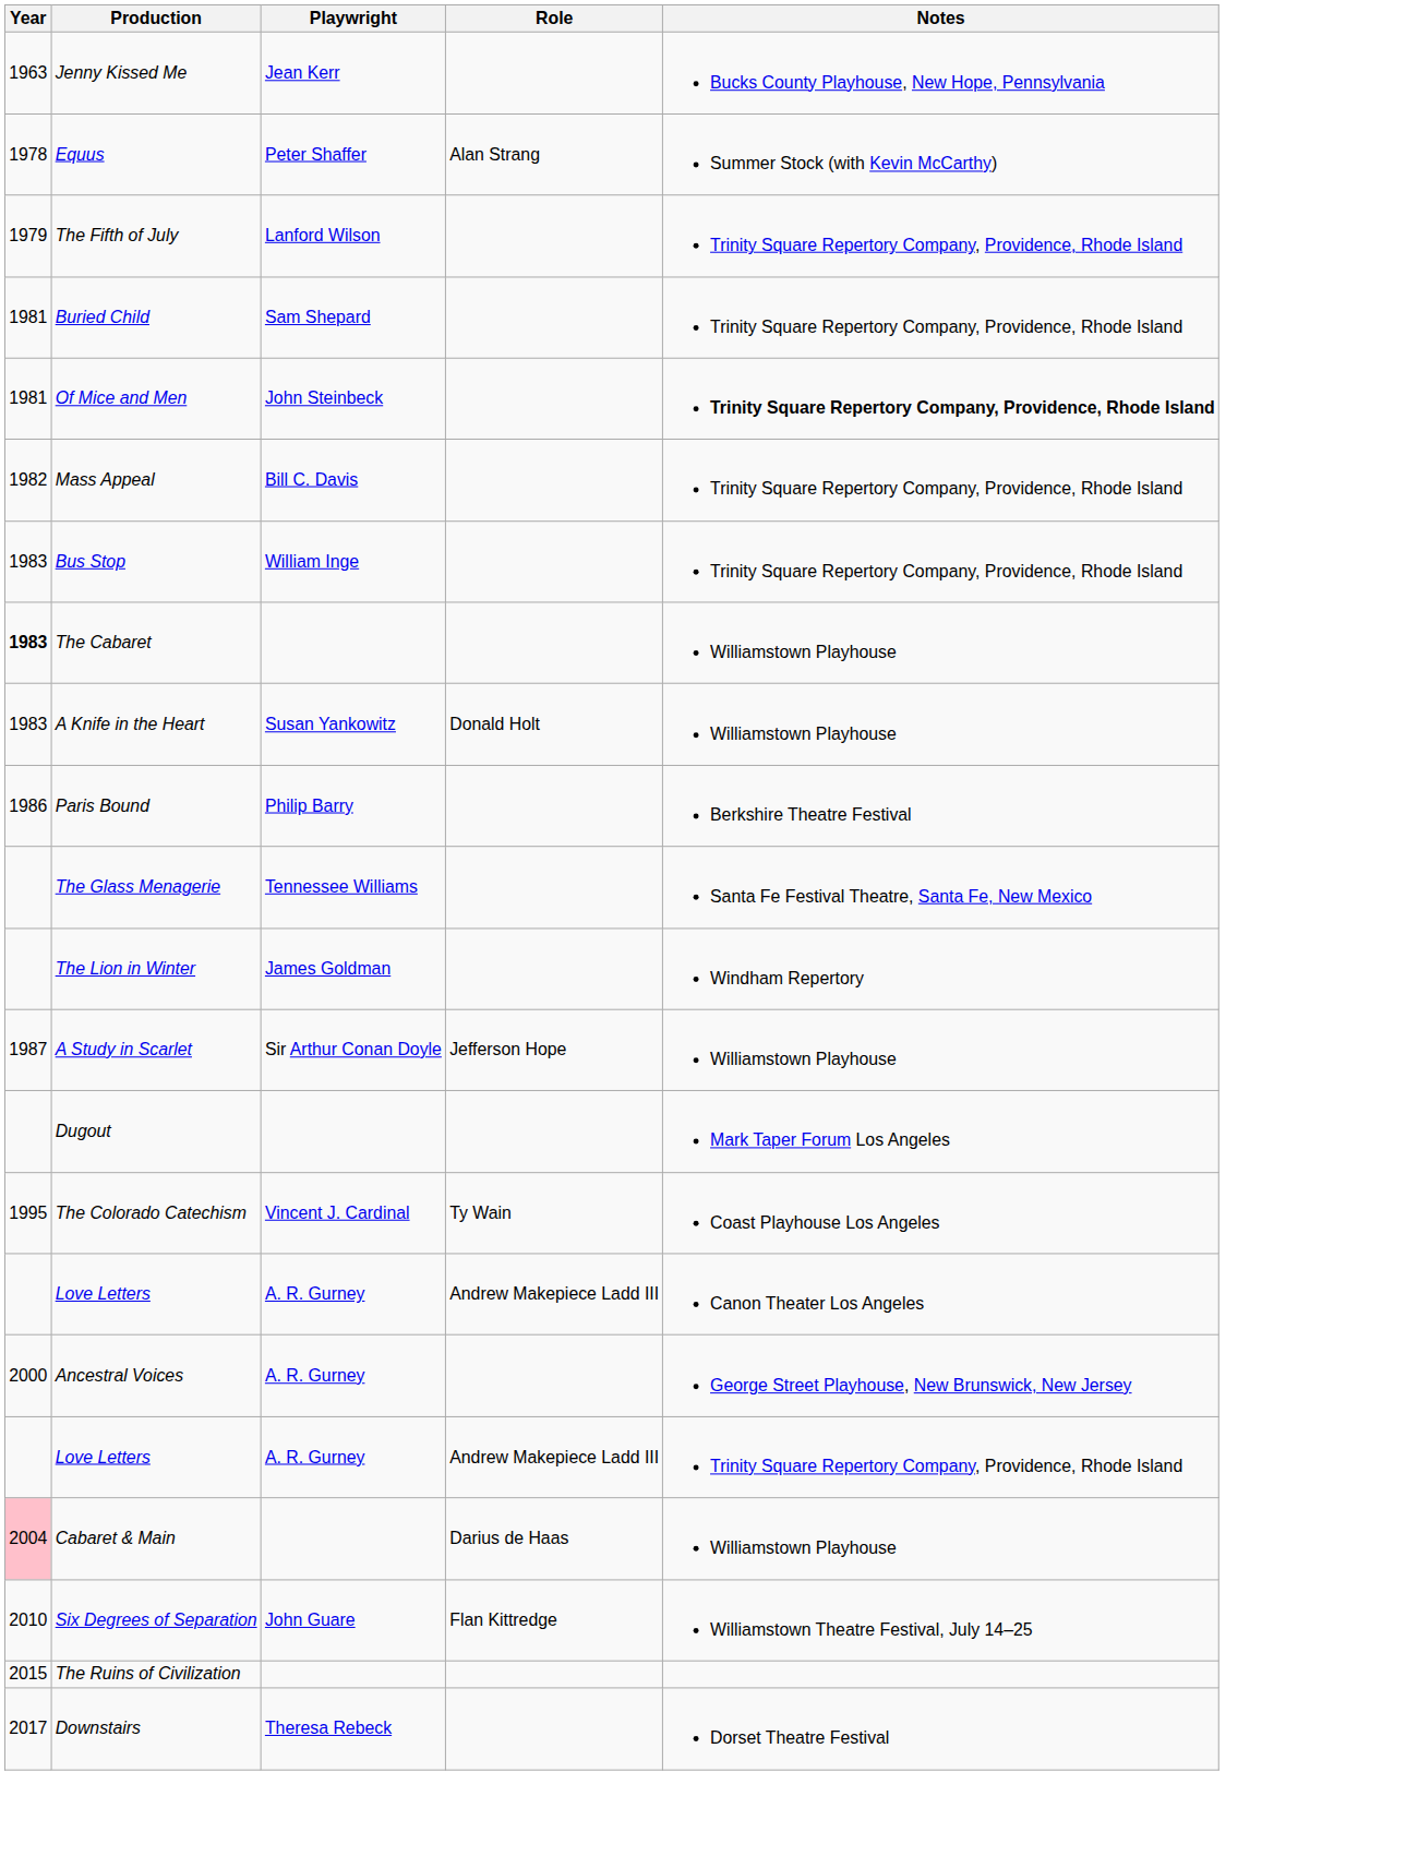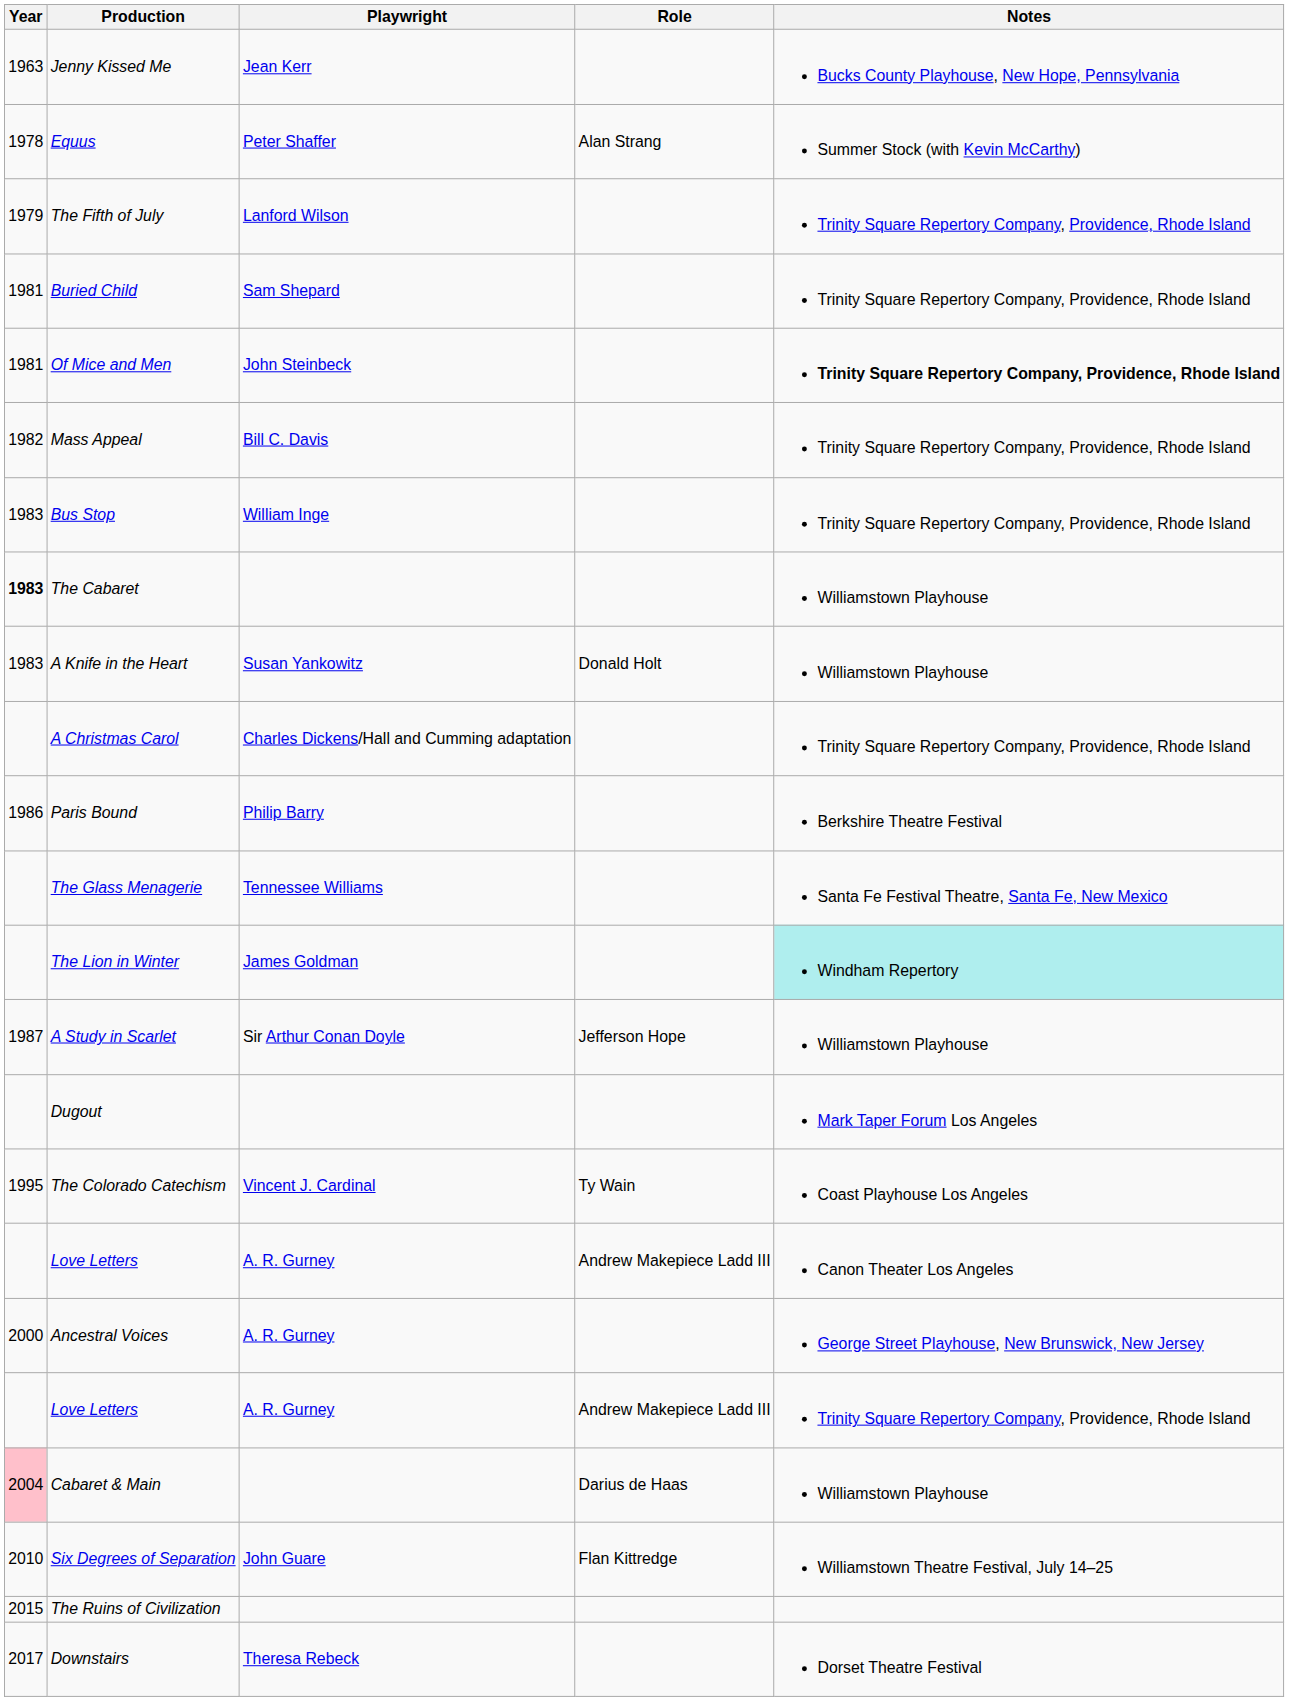+ row: A Christmas Carol | Charles Dickens/Hall and Cumming adaptation | Trinity Square Repertory Company, Providence, Rhode Island
The Lion in Winter | Notes: no background -> paleturquoise background
